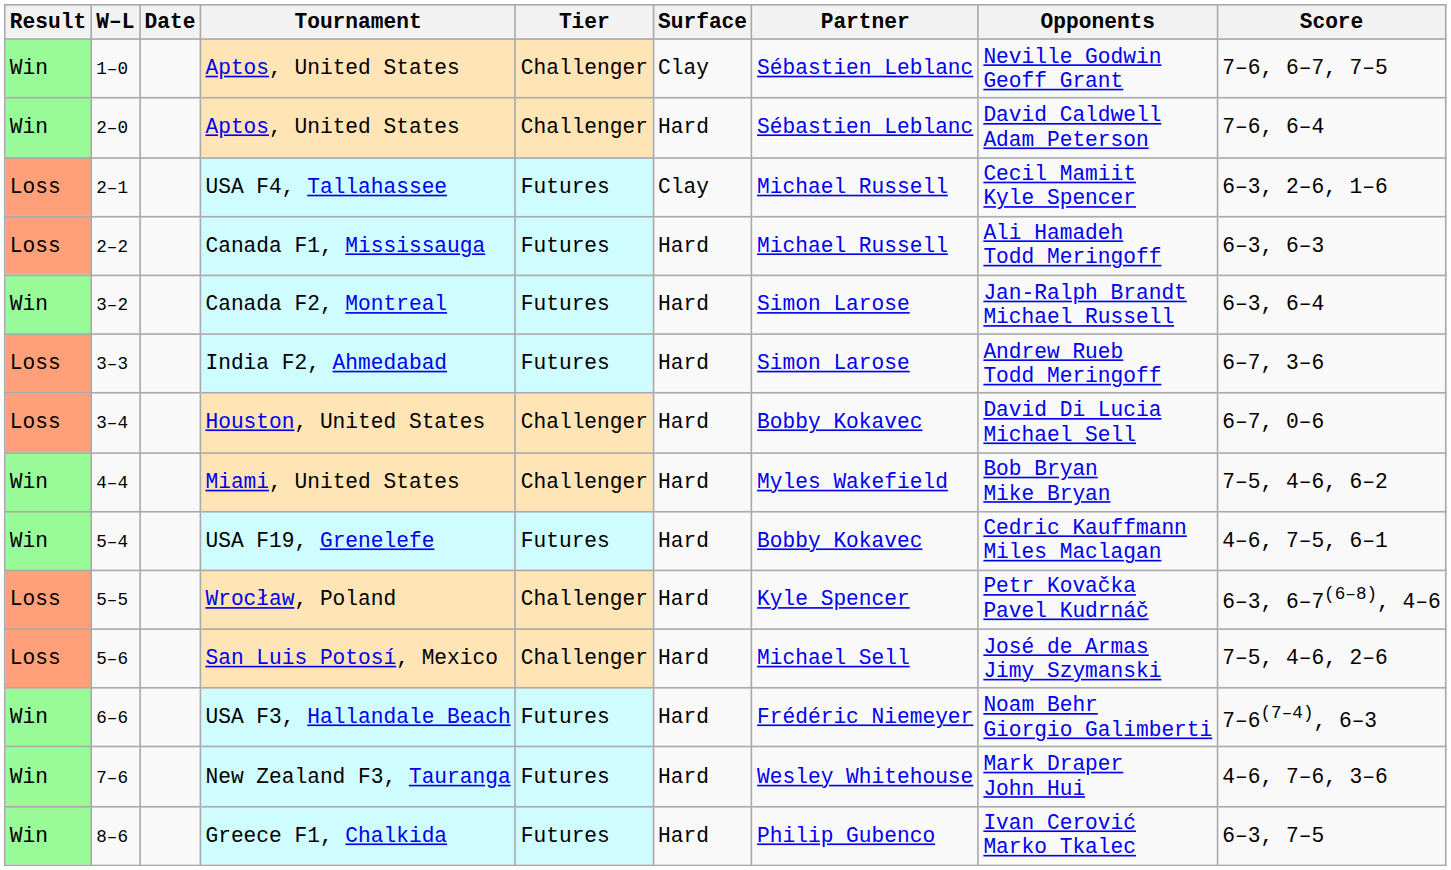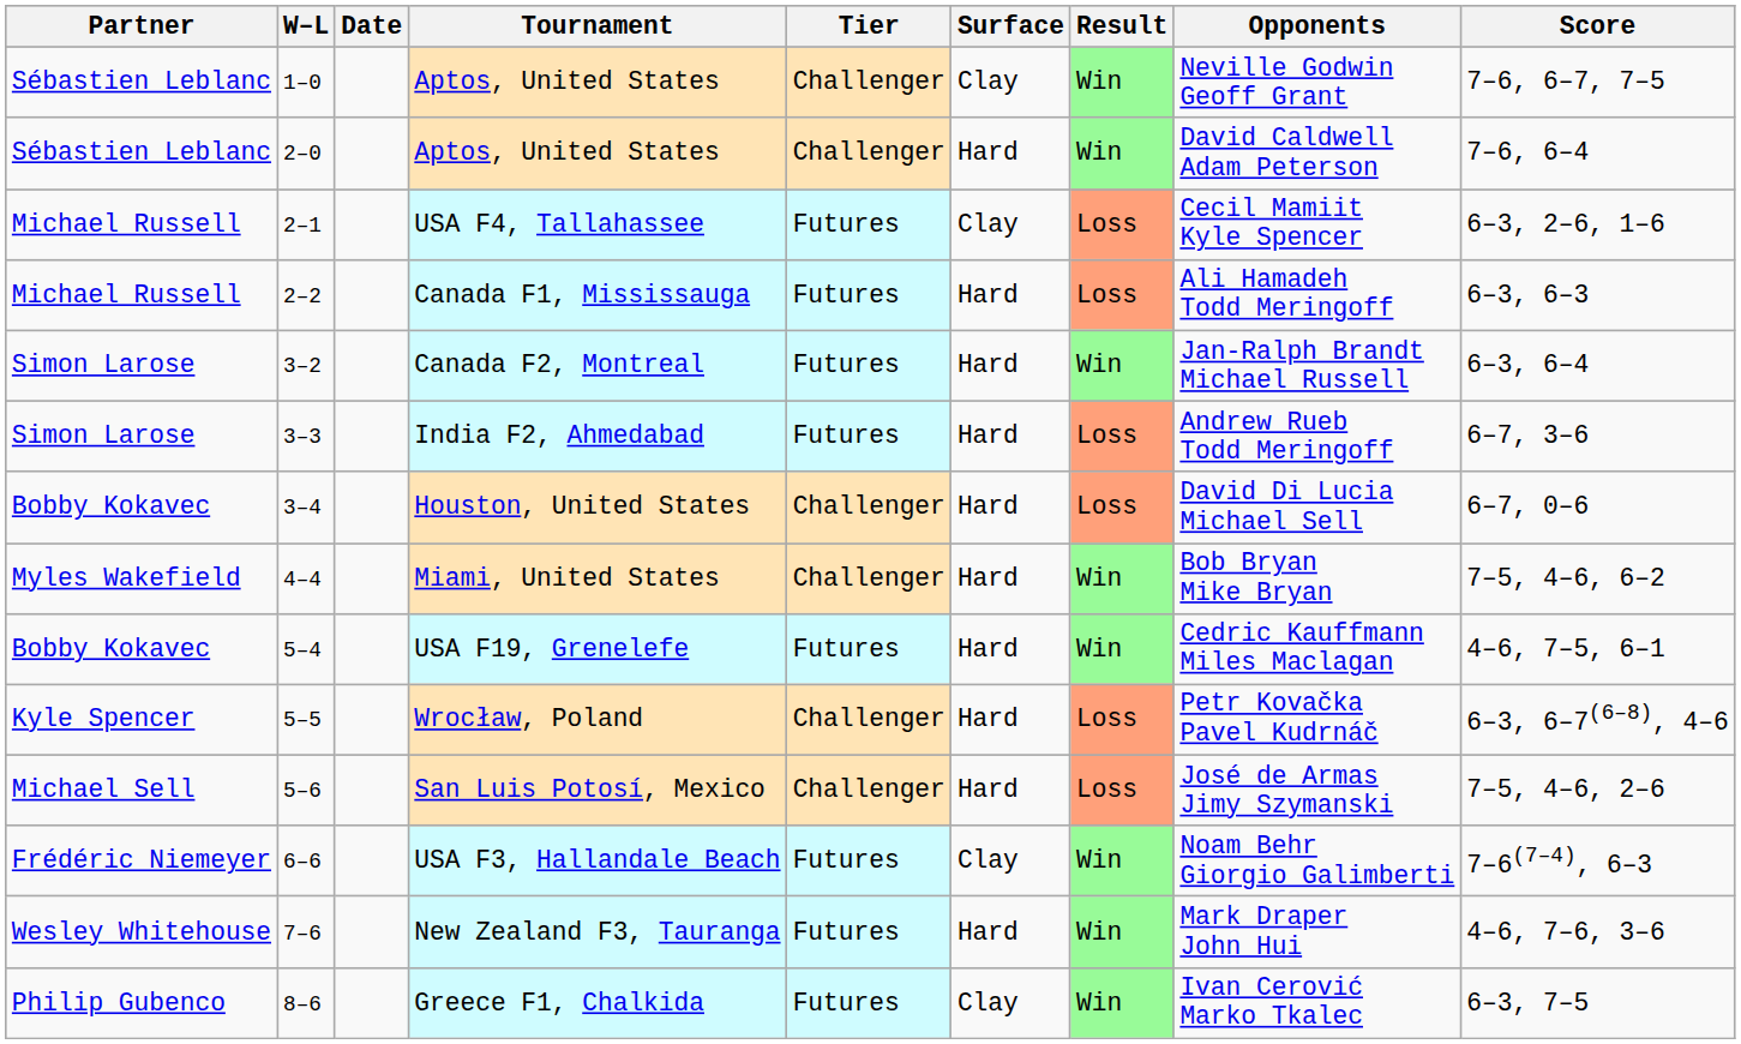columns swapped: Result <-> Partner
USA F3, Hallandale Beach | Surface: Hard -> Clay
Greece F1, Chalkida | Surface: Hard -> Clay
